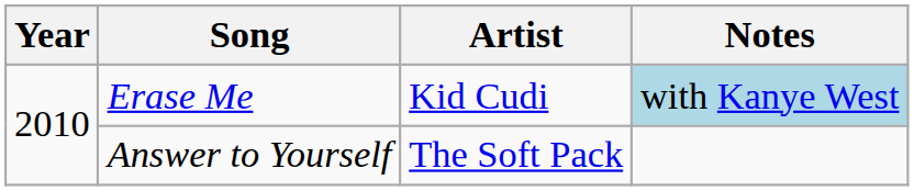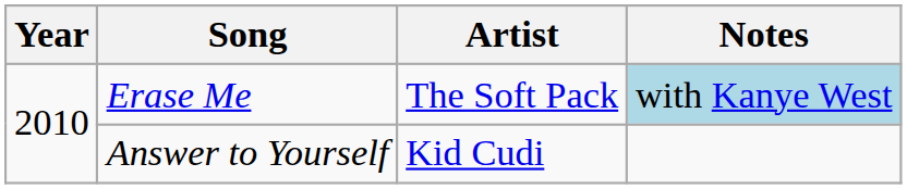Erase Me | Artist: Kid Cudi -> The Soft Pack
Answer to Yourself | Artist: The Soft Pack -> Kid Cudi
